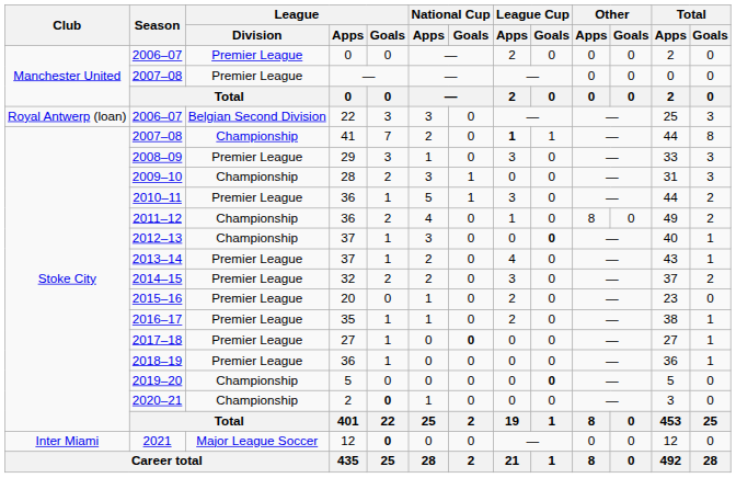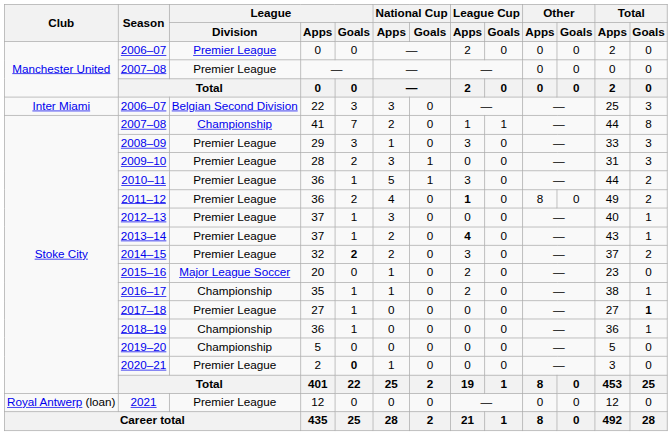2006–07 / 22 | Club: Royal Antwerp (loan) -> Inter Miami
2007–08 / 41 | League Cup / Apps: bold -> normal
2009–10 | League / Division: Championship -> Premier League
2011–12 | League / Division: Championship -> Premier League
2011–12 | League Cup / Apps: normal -> bold
2012–13 | League / Division: Championship -> Premier League
2012–13 | League Cup / Goals: bold -> normal
2013–14 | League Cup / Apps: normal -> bold
2014–15 | League / Goals: normal -> bold
2015–16 | League / Division: Premier League -> Major League Soccer
2016–17 | League / Division: Premier League -> Championship
2017–18 | National Cup / Goals: bold -> normal
2017–18 | Total / Goals: normal -> bold
2018–19 | League / Division: Premier League -> Championship
2019–20 | League Cup / Goals: bold -> normal
2020–21 | League / Division: Championship -> Premier League
2021 | Club: Inter Miami -> Royal Antwerp (loan)
2021 | League / Division: Major League Soccer -> Premier League
2021 | League / Goals: bold -> normal
